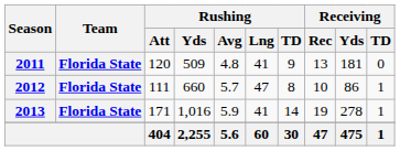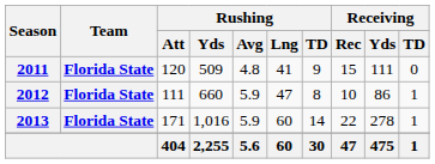2011 | Receiving / Rec: 13 -> 15
2011 | Receiving / Yds: 181 -> 111
2012 | Rushing / Avg: 5.7 -> 5.9
2013 | Rushing / Lng: 41 -> 60
2013 | Receiving / Rec: 19 -> 22
